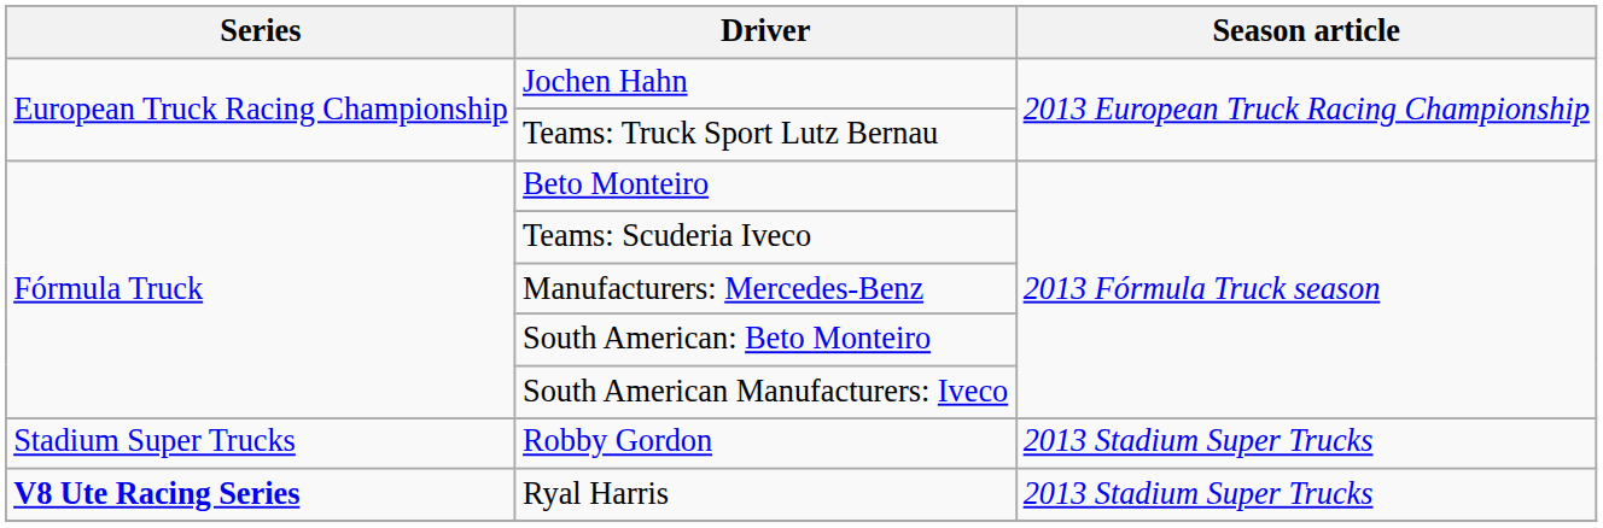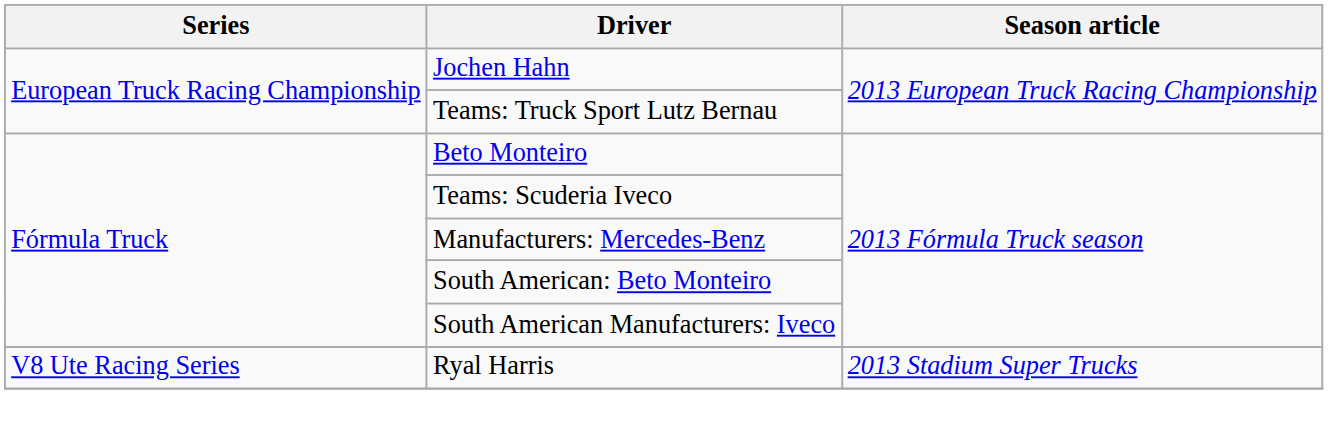- row: Stadium Super Trucks | Robby Gordon | 2013 Stadium Super Trucks
Ryal Harris | Series: bold -> normal
